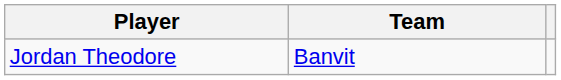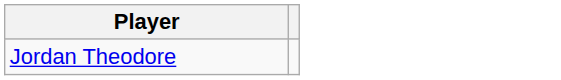- column: Team | Banvit
